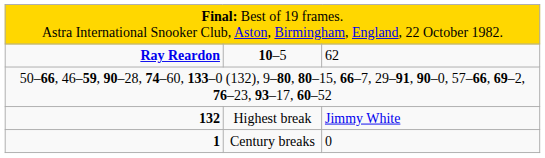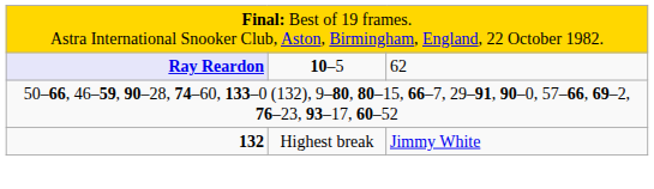10–5 | column 1: no background -> lavender background
- row: 1 | Century breaks | 0
